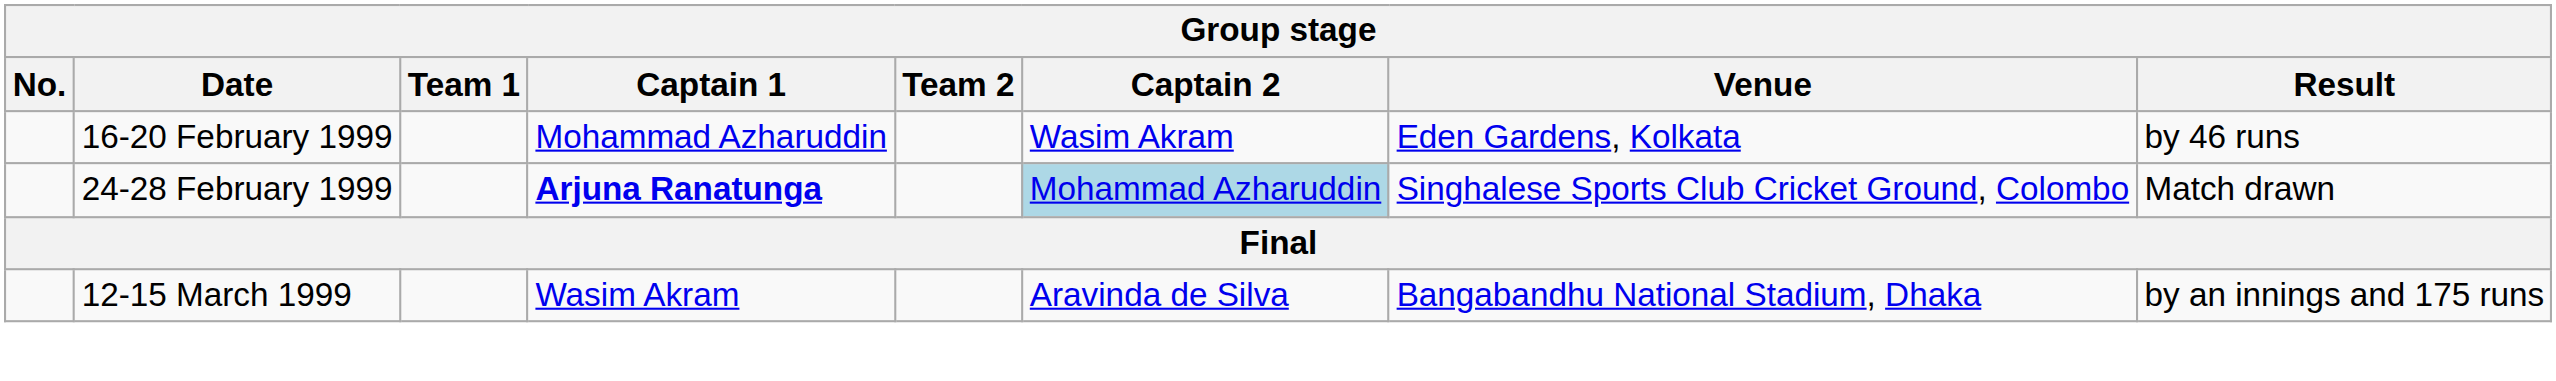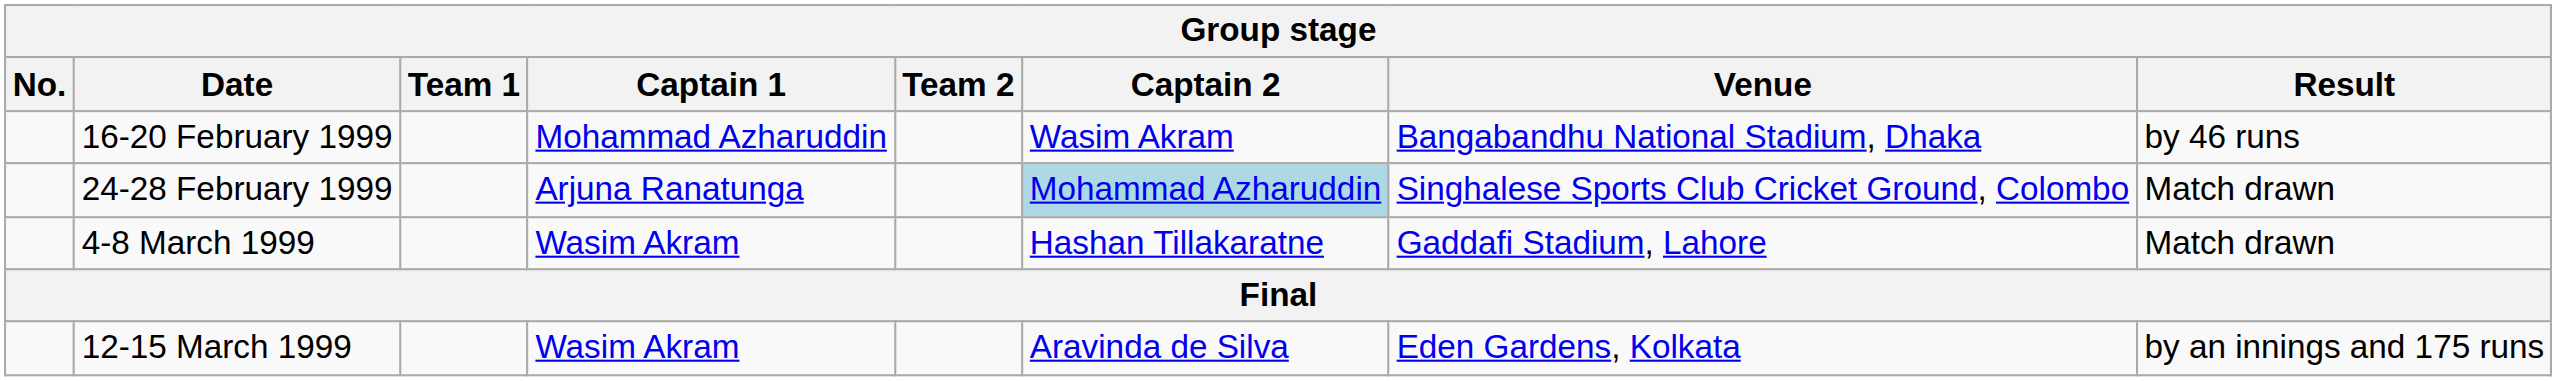16-20 February 1999 | Venue: Eden Gardens, Kolkata -> Bangabandhu National Stadium, Dhaka
24-28 February 1999 | Captain 1: bold -> normal
+ row: 4-8 March 1999 | Wasim Akram | Hashan Tillakaratne | Gaddafi Stadium, Lahore | Match drawn
12-15 March 1999 | Venue: Bangabandhu National Stadium, Dhaka -> Eden Gardens, Kolkata
